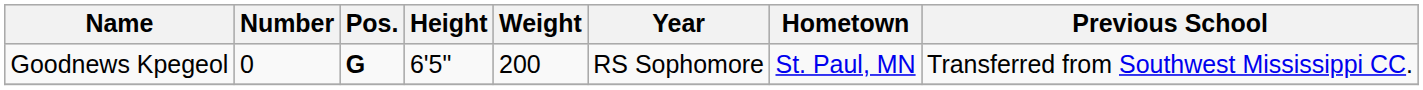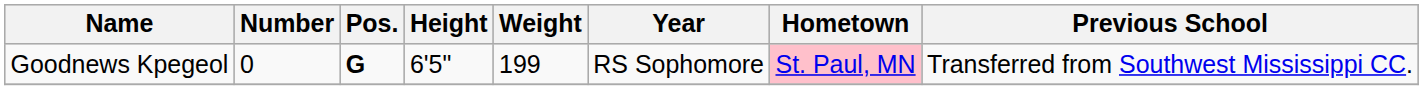Goodnews Kpegeol | Weight: 200 -> 199
Goodnews Kpegeol | Hometown: no background -> pink background
